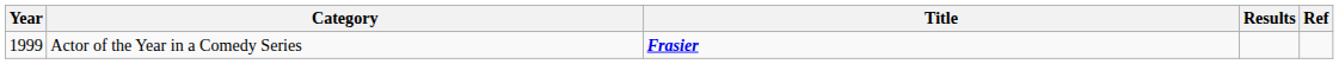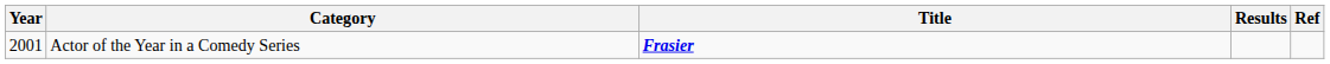Actor of the Year in a Comedy Series | Year: 1999 -> 2001
